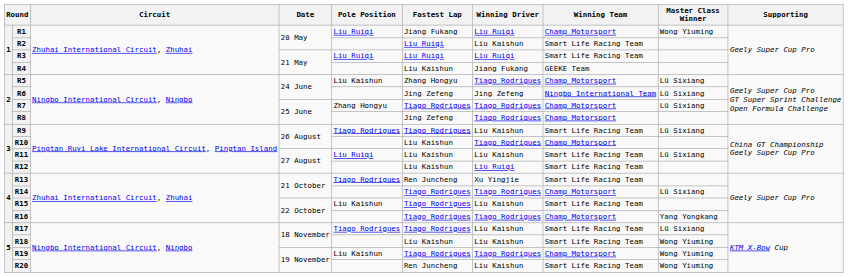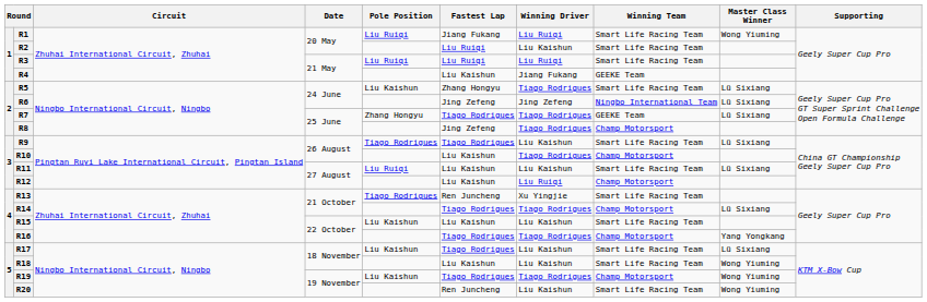R1 | Winning Team: Champ Motorsport -> Smart Life Racing Team
R5 | Winning Team: Champ Motorsport -> Smart Life Racing Team
R7 | Winning Team: Champ Motorsport -> GEEKE Team
R12 | Winning Team: Smart Life Racing Team -> Champ Motorsport
R15 | Fastest Lap: Tiago Rodrigues -> Liu Kaishun
R17 | Pole Position: Tiago Rodrigues -> Liu Kaishun
